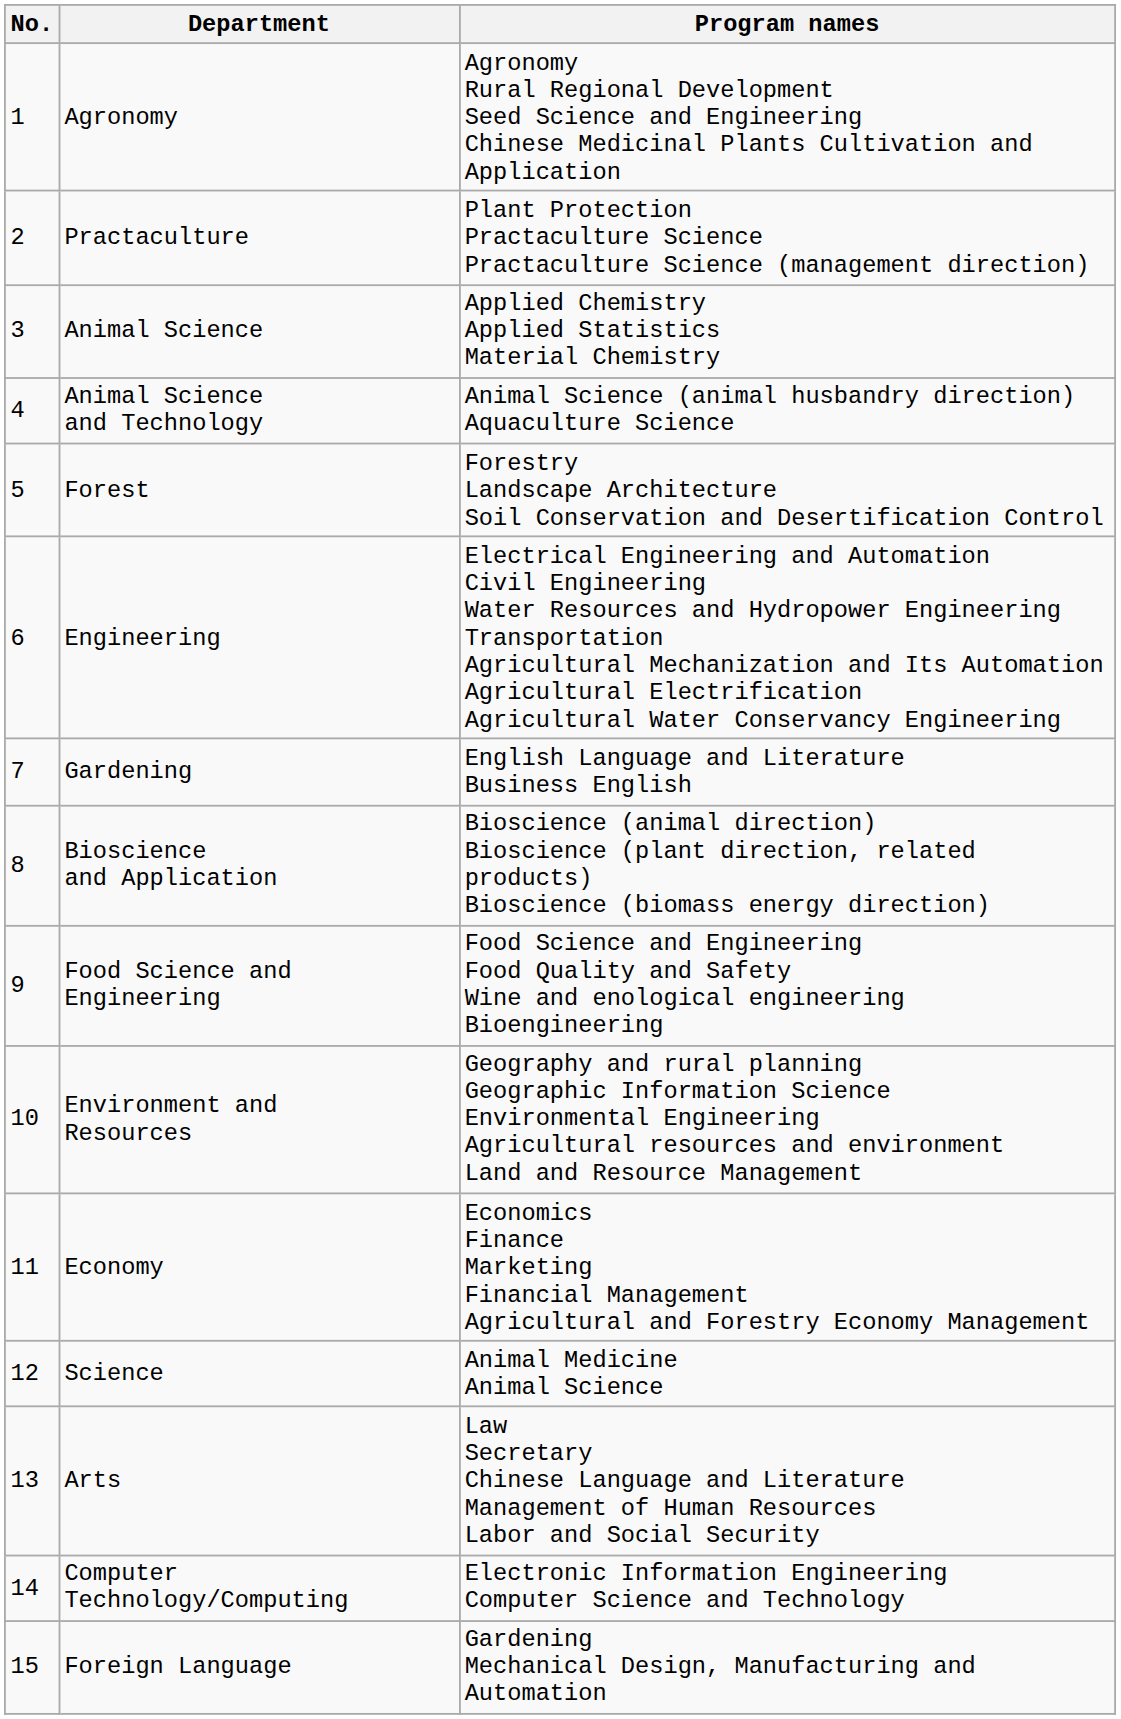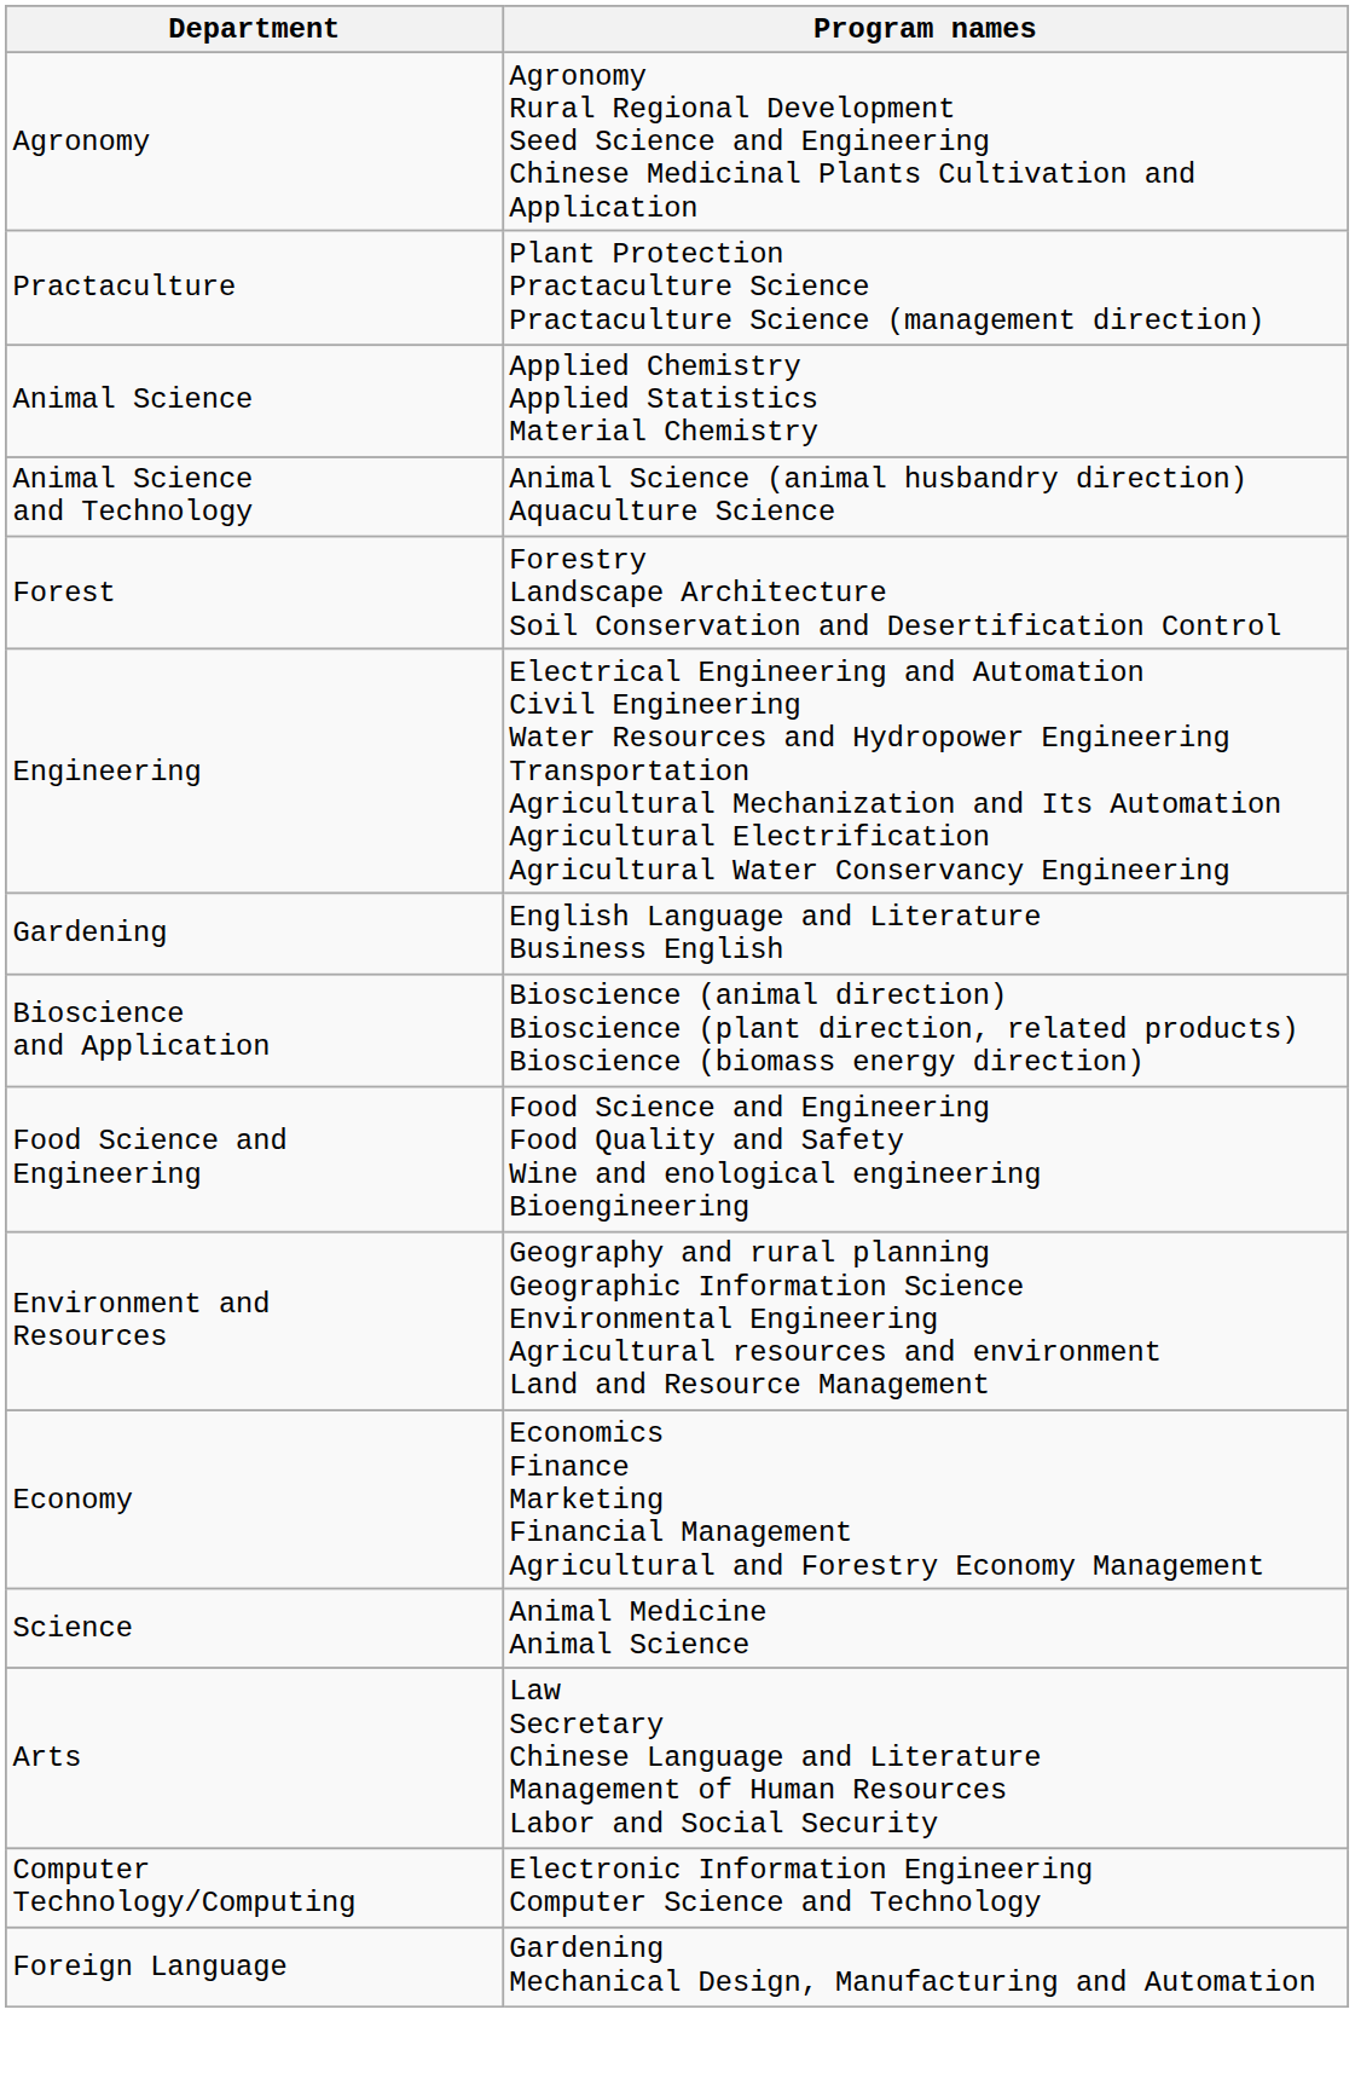- column: No. | 1 | 2 | 3 | 4 | 5 | 6 | 7 | 8 | 9 | 10 | 11 | 12 | 13 | 14 | 15
